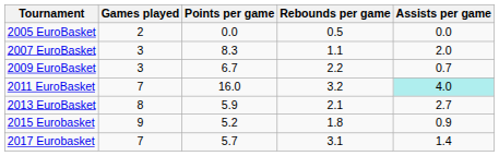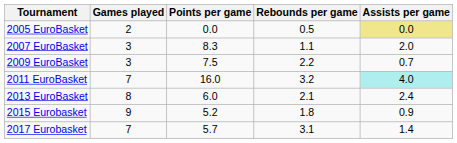2005 EuroBasket | Assists per game: no background -> khaki background
2009 EuroBasket | Points per game: 6.7 -> 7.5
2013 EuroBasket | Points per game: 5.9 -> 6.0
2013 EuroBasket | Assists per game: 2.7 -> 2.4
